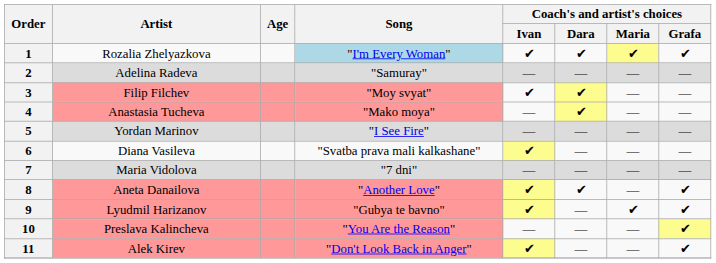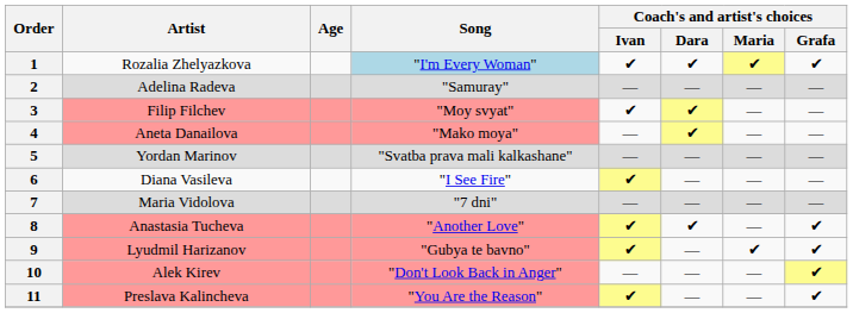4 | Artist: Anastasia Tucheva -> Aneta Danailova
5 | Song: "I See Fire" -> "Svatba prava mali kalkashane"
6 | Song: "Svatba prava mali kalkashane" -> "I See Fire"
8 | Artist: Aneta Danailova -> Anastasia Tucheva
10 | Artist: Preslava Kalincheva -> Alek Kirev
10 | Song: "You Are the Reason" -> "Don't Look Back in Anger"
11 | Artist: Alek Kirev -> Preslava Kalincheva
11 | Song: "Don't Look Back in Anger" -> "You Are the Reason"
